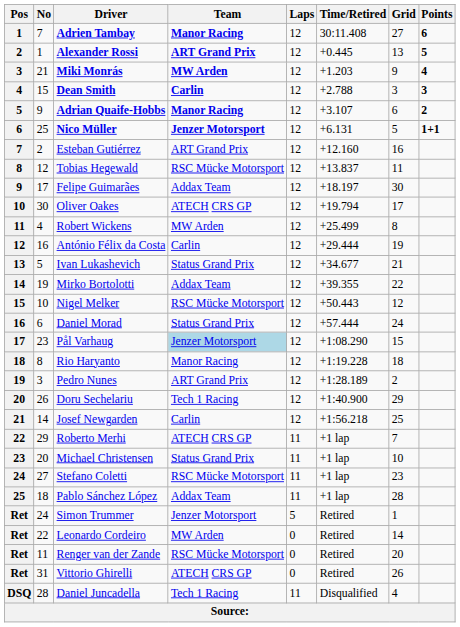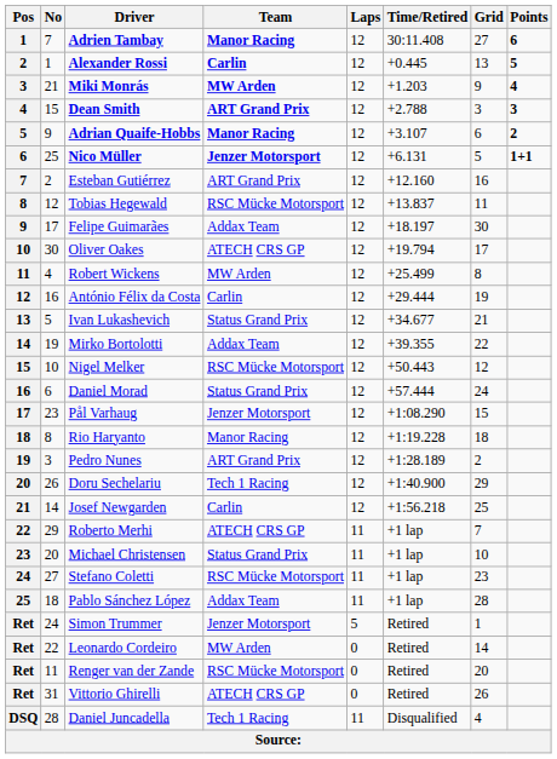Alexander Rossi | Team: ART Grand Prix -> Carlin
Dean Smith | Team: Carlin -> ART Grand Prix
Pål Varhaug | Team: lightblue background -> no background
